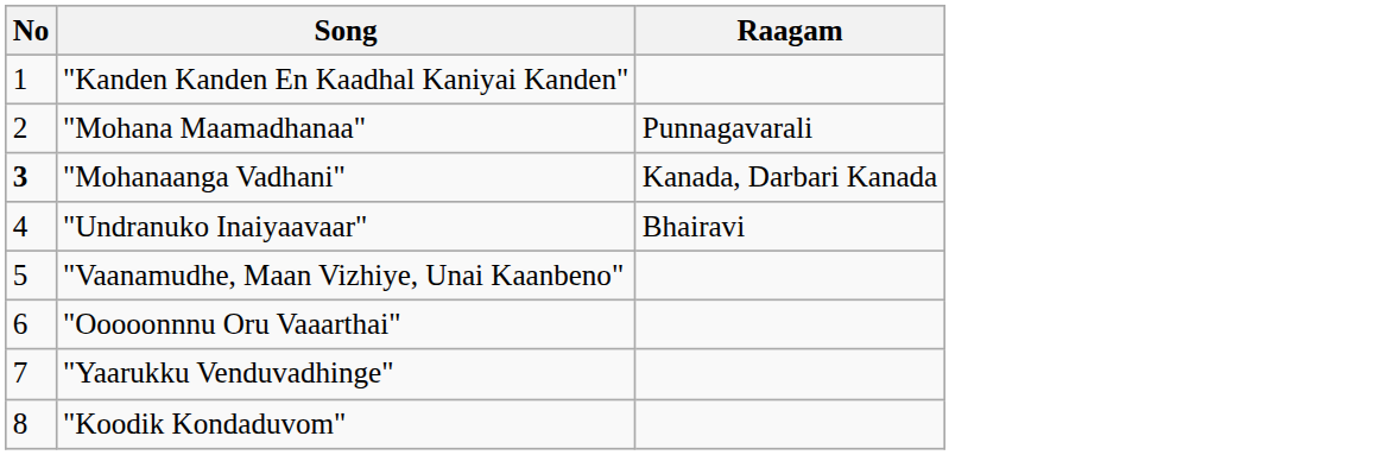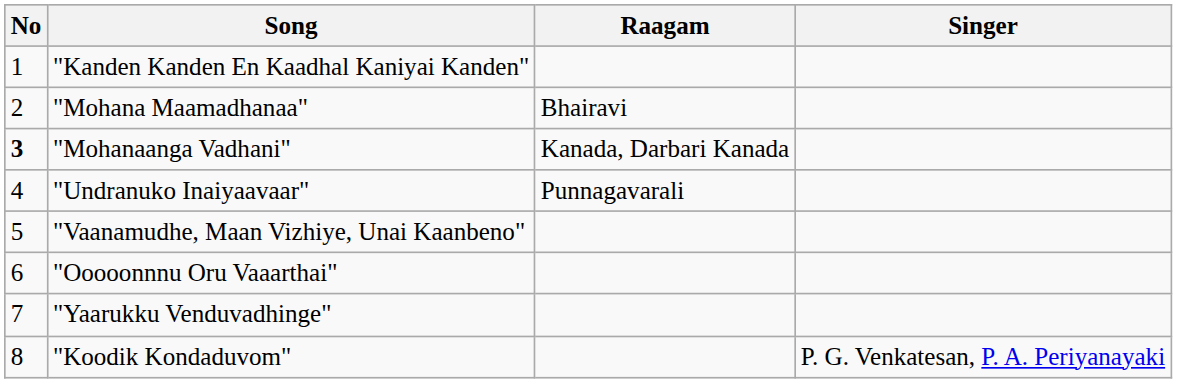+ column: Singer | P. G. Venkatesan, P. A. Periyanayaki
"Mohana Maamadhanaa" | Raagam: Punnagavarali -> Bhairavi
"Undranuko Inaiyaavaar" | Raagam: Bhairavi -> Punnagavarali
